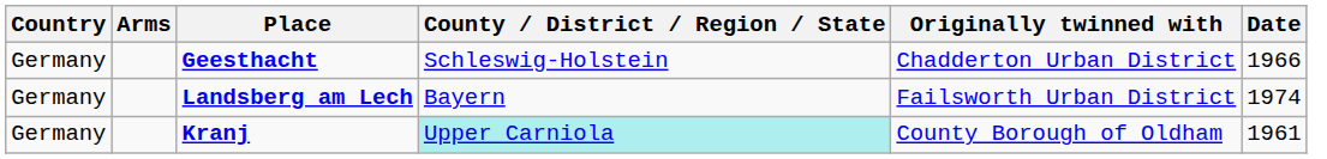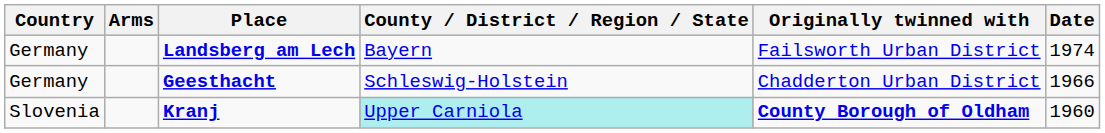rows swapped: Landsberg am Lech <-> Geesthacht
Kranj | Country: Germany -> Slovenia
Kranj | Originally twinned with: normal -> bold
Kranj | Date: 1961 -> 1960
